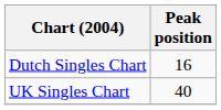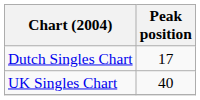Dutch Singles Chart | Peak position: 16 -> 17
